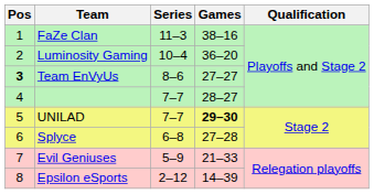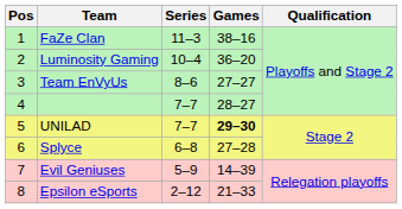Team EnVyUs | Pos: bold -> normal
Evil Geniuses | Games: 21–33 -> 14–39
Epsilon eSports | Games: 14–39 -> 21–33
